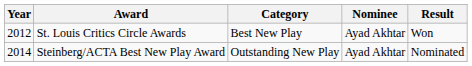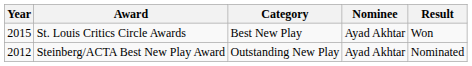St. Louis Critics Circle Awards | Year: 2012 -> 2015
Steinberg/ACTA Best New Play Award | Year: 2014 -> 2012
